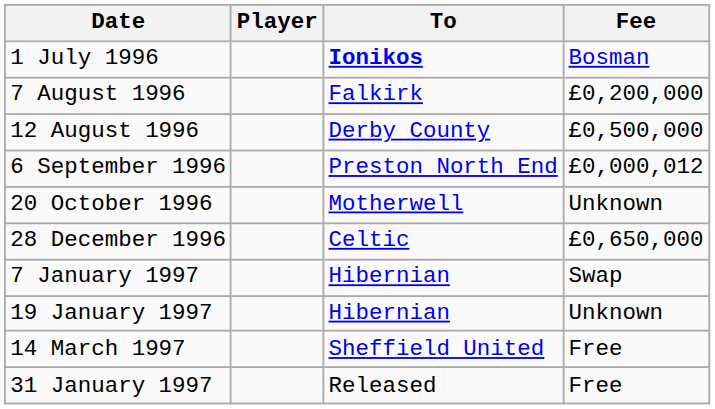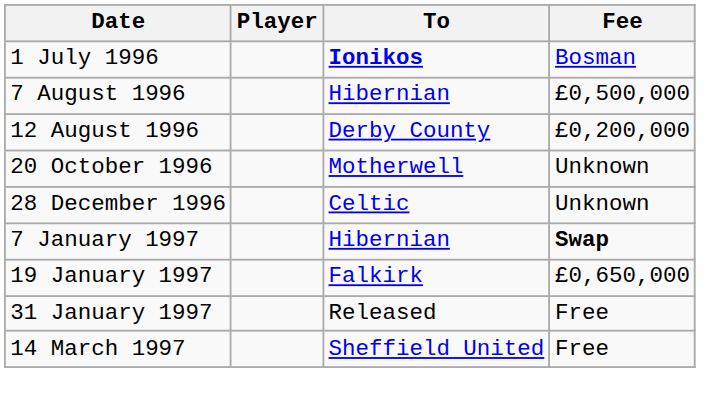7 August 1996 | To: Falkirk -> Hibernian
7 August 1996 | Fee: £0,200,000 -> £0,500,000
12 August 1996 | Fee: £0,500,000 -> £0,200,000
- row: 6 September 1996 | Preston North End | £0,000,012
28 December 1996 | Fee: £0,650,000 -> Unknown
7 January 1997 | Fee: normal -> bold
19 January 1997 | To: Hibernian -> Falkirk
19 January 1997 | Fee: Unknown -> £0,650,000
rows swapped: 31 January 1997 <-> 14 March 1997
